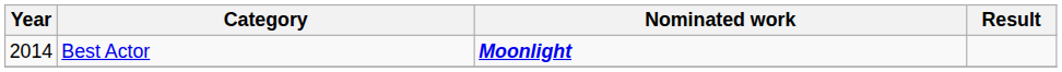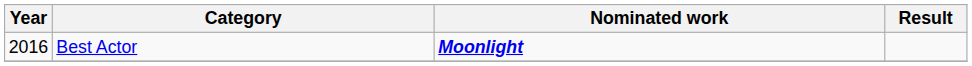Best Actor | Year: 2014 -> 2016
